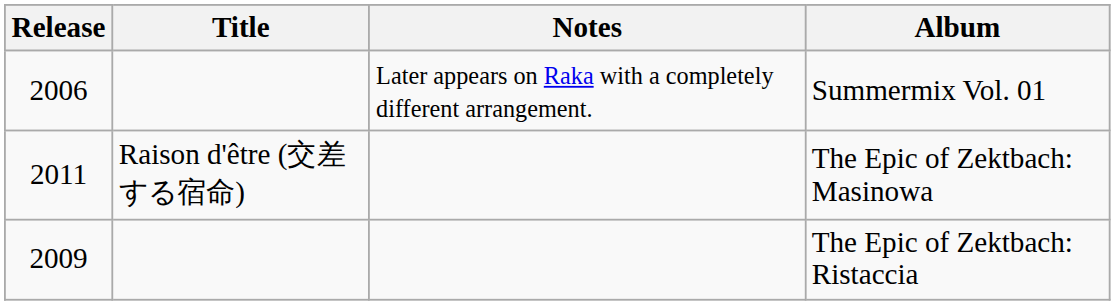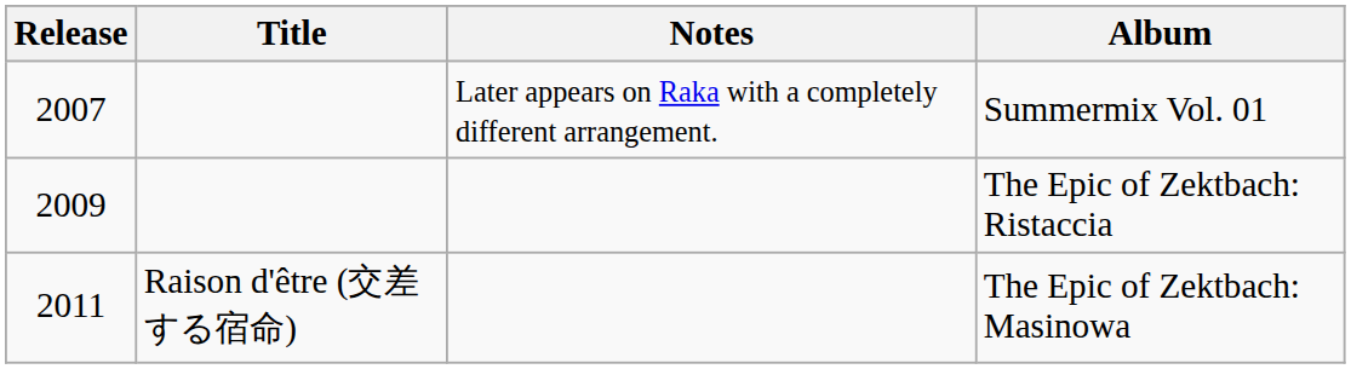Summermix Vol. 01 | Release: 2006 -> 2007
rows swapped: The Epic of Zektbach: Ristaccia <-> The Epic of Zektbach: Masinowa
